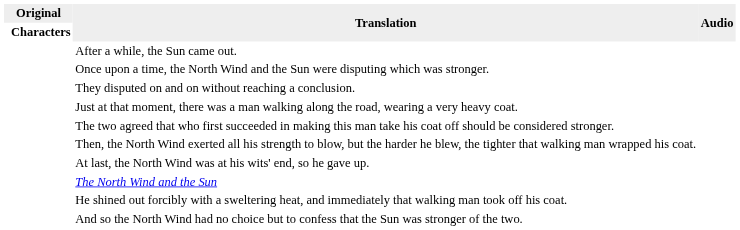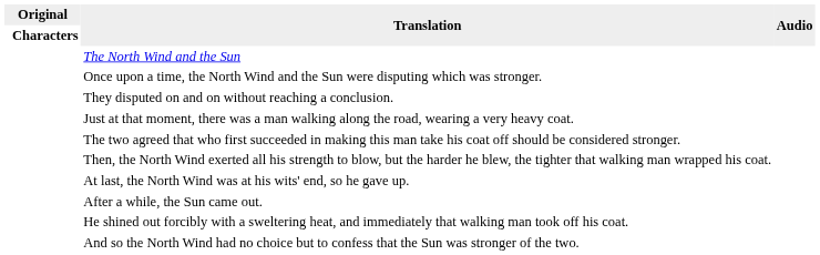rows swapped: The North Wind and the Sun <-> After a while, the Sun came out.
